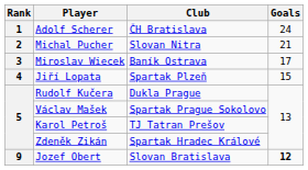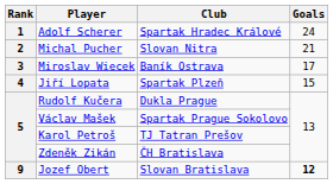Adolf Scherer | Club: ČH Bratislava -> Spartak Hradec Králové
Zdeněk Zikán | Club: Spartak Hradec Králové -> ČH Bratislava
